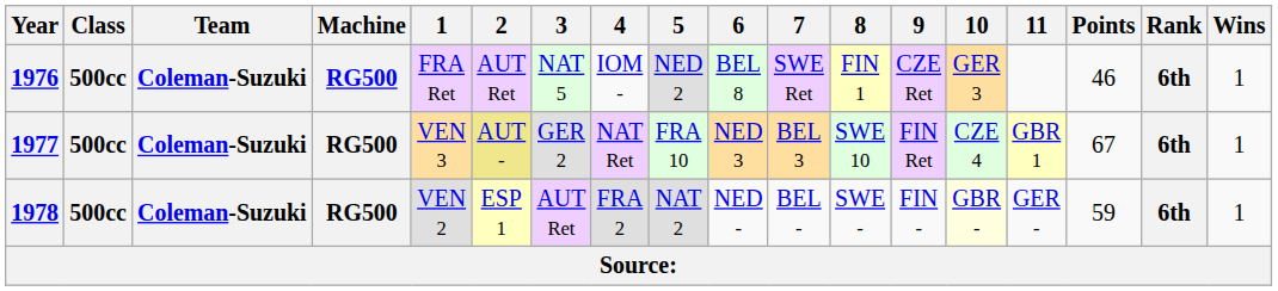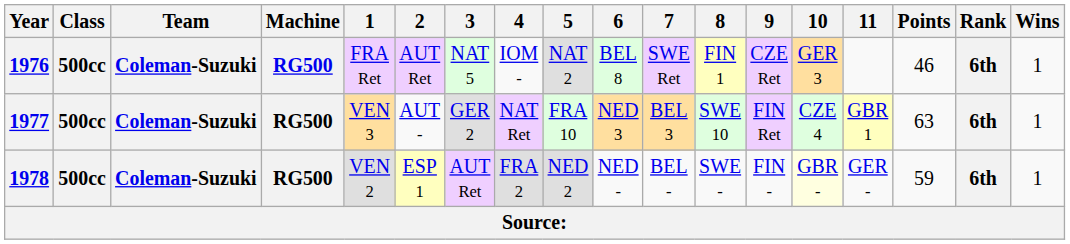1976 | 5: NED 2 -> NAT 2
1977 | 2: khaki background -> no background
1977 | Points: 67 -> 63
1978 | 5: NAT 2 -> NED 2
